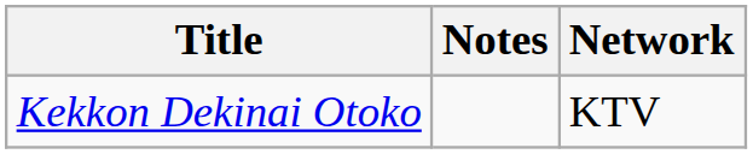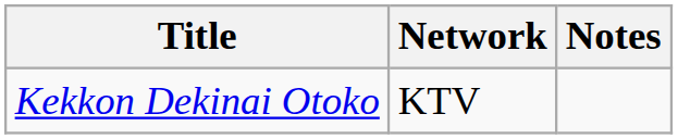columns swapped: Network <-> Notes
